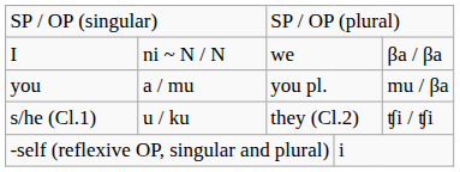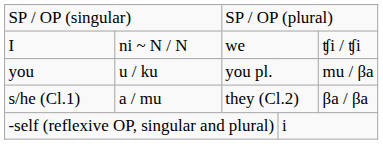I | column 5: βa / βa -> ʧi / ʧi
you | column 2: a / mu -> u / ku
s/he (Cl.1) | column 2: u / ku -> a / mu
s/he (Cl.1) | column 5: ʧi / ʧi -> βa / βa
